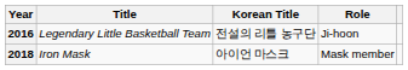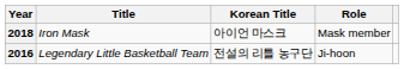rows swapped: 2016 <-> 2018
